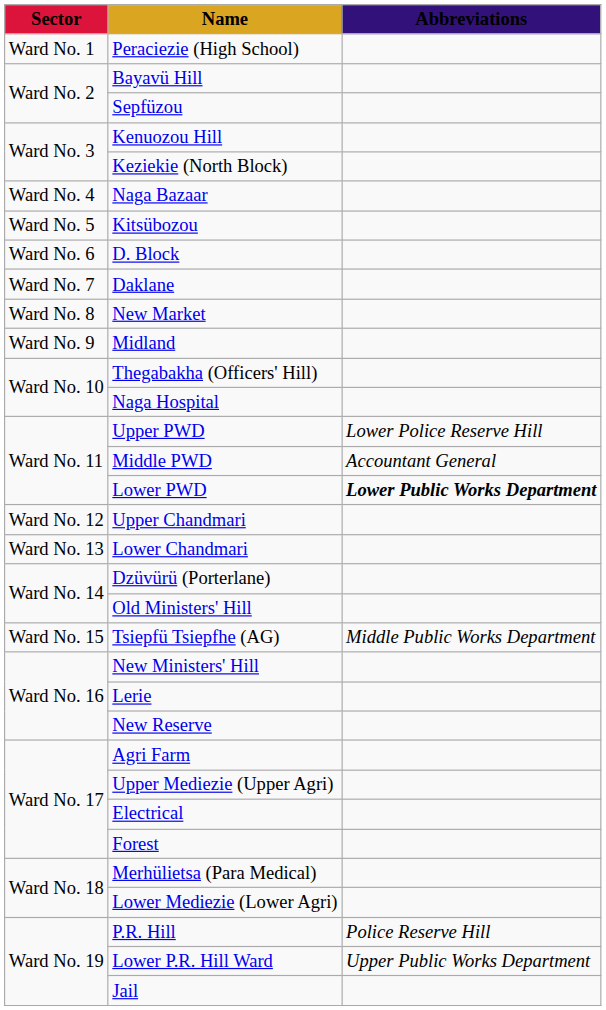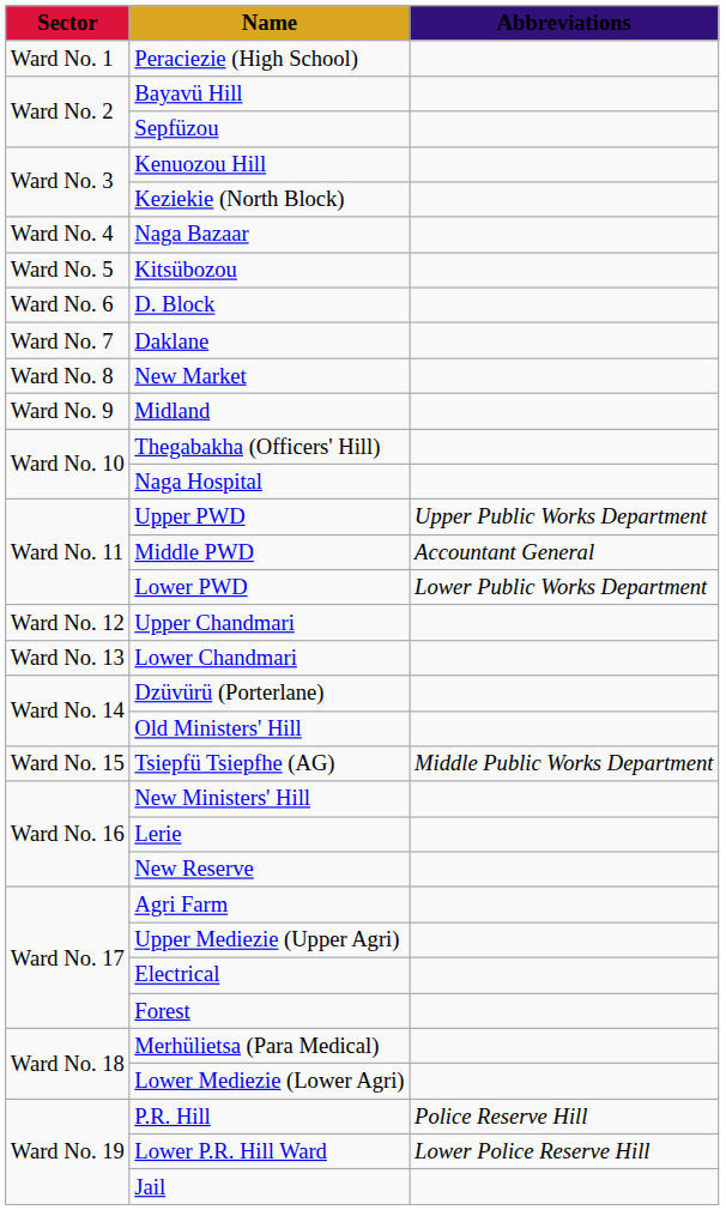Upper PWD | Abbreviations: Lower Police Reserve Hill -> Upper Public Works Department
Lower PWD | Abbreviations: bold -> normal
Lower P.R. Hill Ward | Abbreviations: Upper Public Works Department -> Lower Police Reserve Hill
